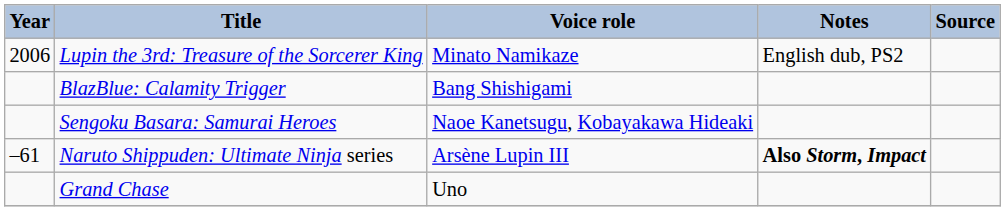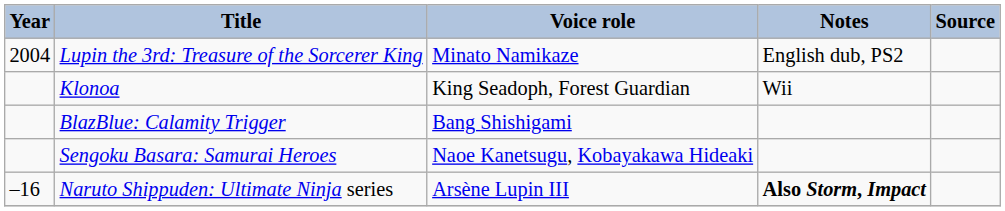Lupin the 3rd: Treasure of the Sorcerer King | Year: 2006 -> 2004
+ row: Klonoa | King Seadoph, Forest Guardian | Wii
Naruto Shippuden: Ultimate Ninja series | Year: –61 -> –16
- row: Grand Chase | Uno
